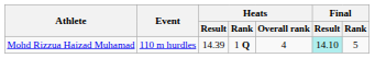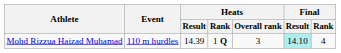Mohd Rizzua Haizad Muhamad | Heats / Overall rank: 4 -> 3
Mohd Rizzua Haizad Muhamad | Final / Rank: 5 -> 4
